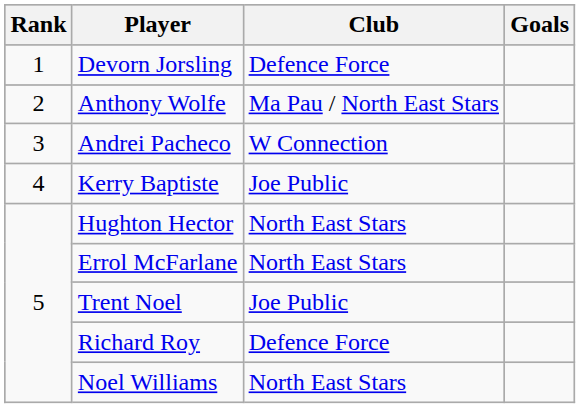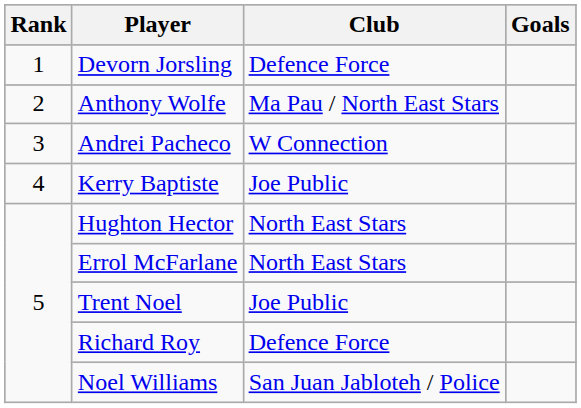Noel Williams | Club: North East Stars -> San Juan Jabloteh / Police
